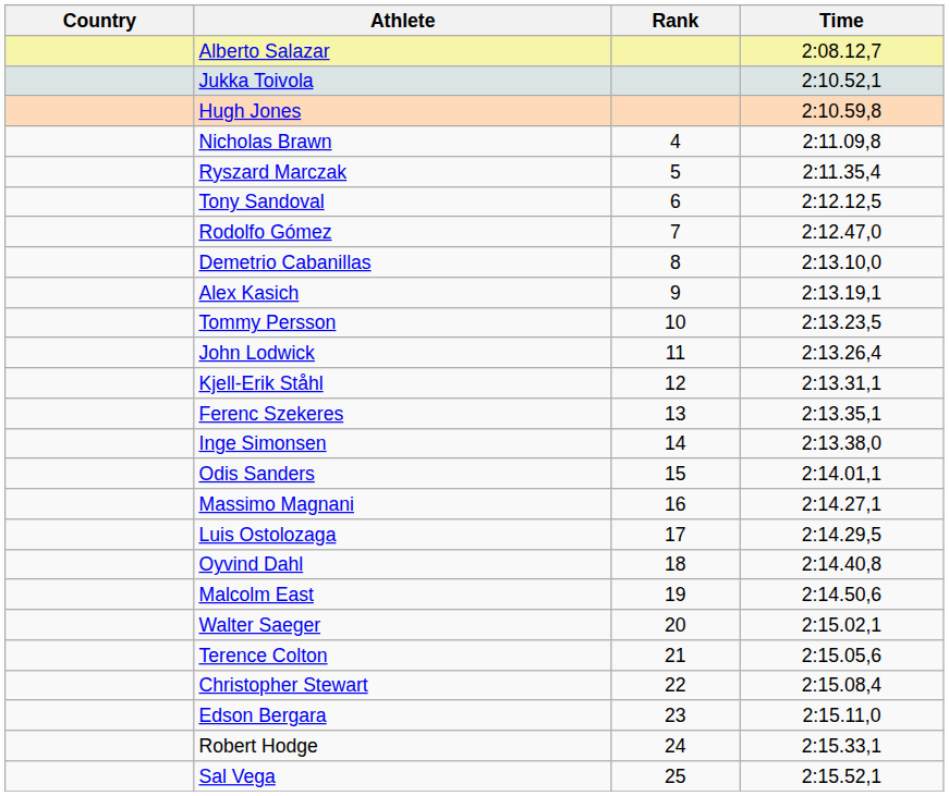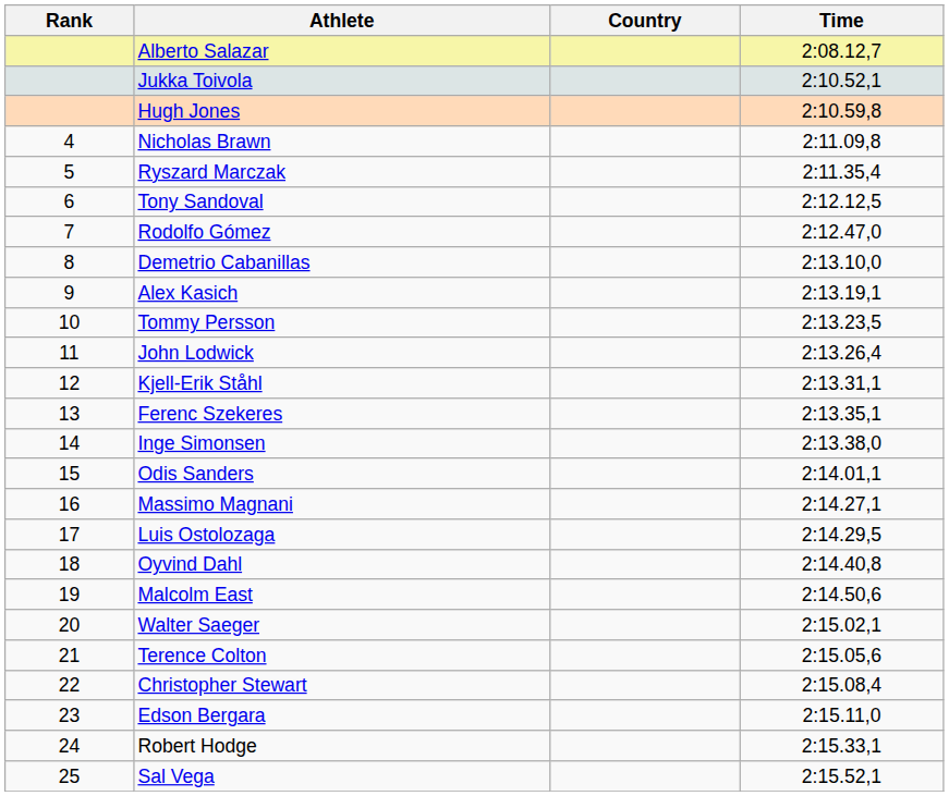columns swapped: Rank <-> Country
